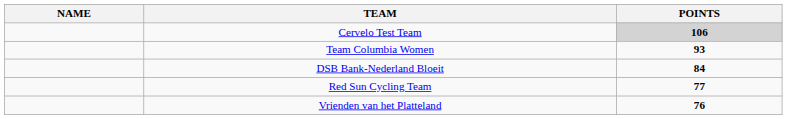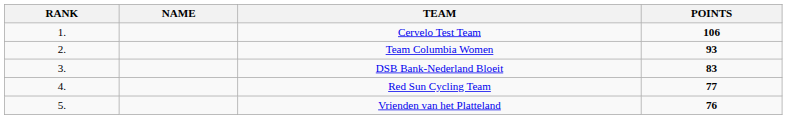+ column: RANK | 1. | 2. | 3. | 4. | 5.
Cervelo Test Team | POINTS: lightgrey background -> no background
DSB Bank-Nederland Bloeit | POINTS: 84 -> 83
